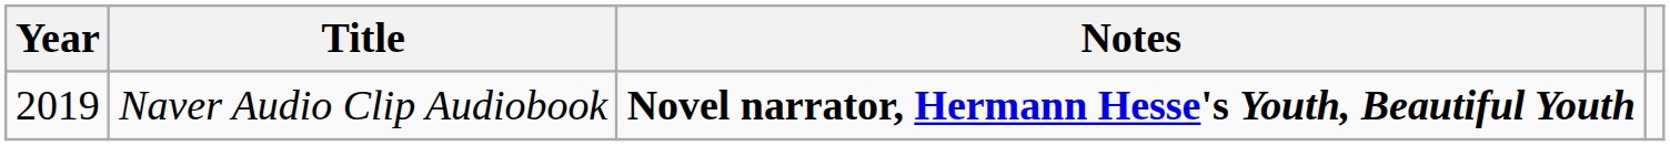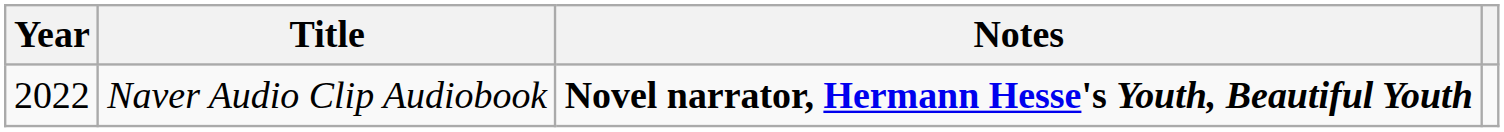Naver Audio Clip Audiobook | Year: 2019 -> 2022
